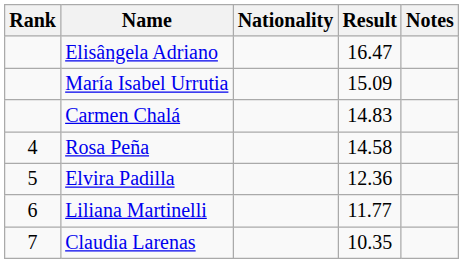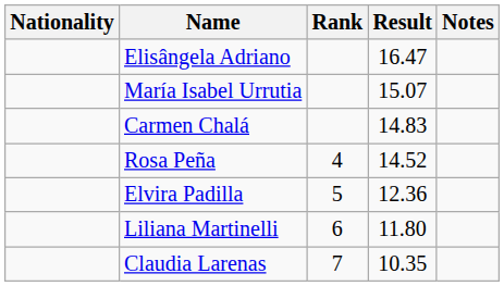columns swapped: Rank <-> Nationality
María Isabel Urrutia | Result: 15.09 -> 15.07
Rosa Peña | Result: 14.58 -> 14.52
Liliana Martinelli | Result: 11.77 -> 11.80
